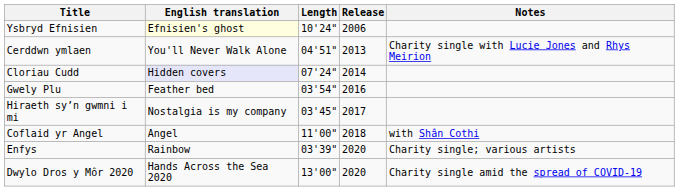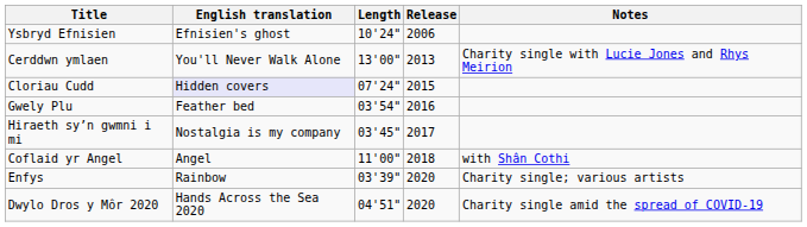Ysbryd Efnisien | English translation: lightyellow background -> no background
Cerddwn ymlaen | Length: 04'51" -> 13'00"
Cloriau Cudd | Release: 2014 -> 2015
Dwylo Dros y Môr 2020 | Length: 13'00" -> 04'51"
